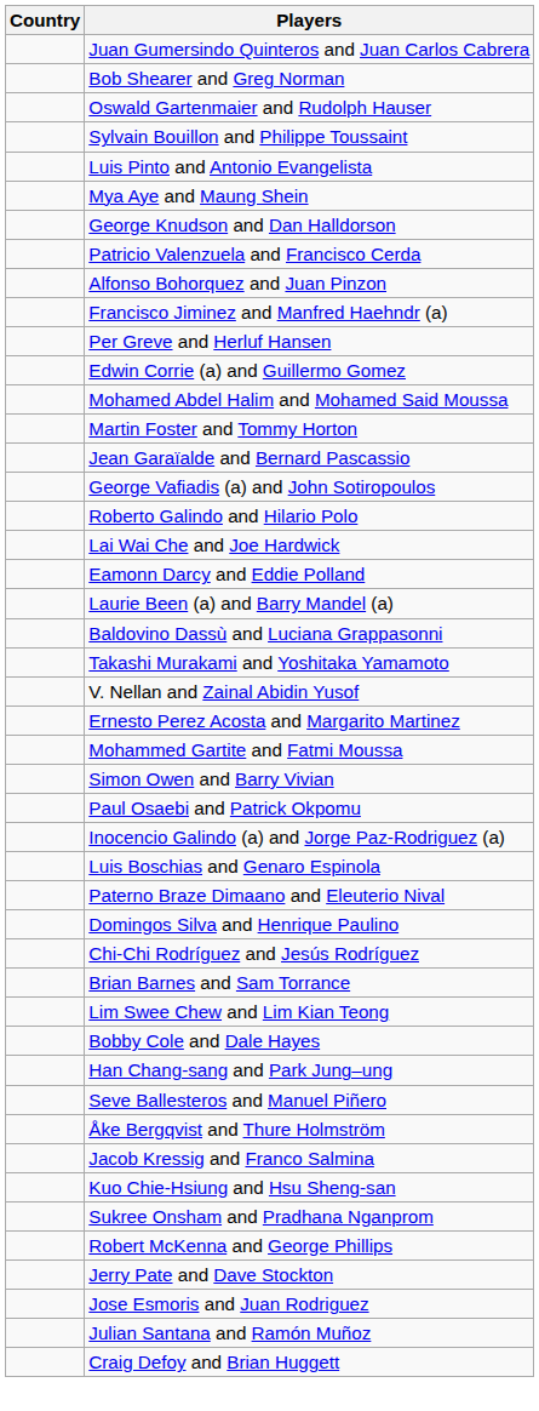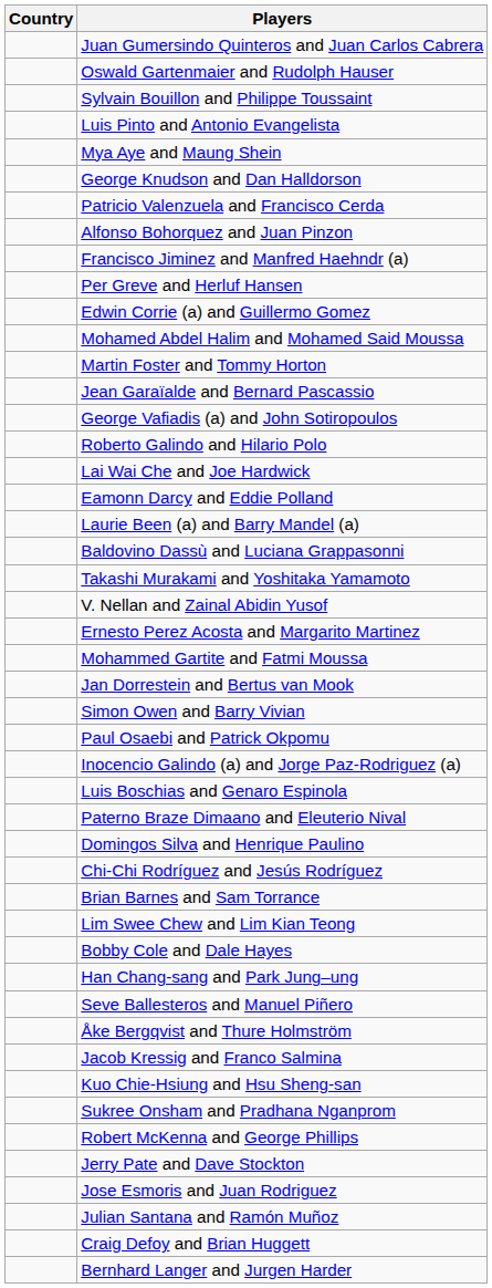- row: Bob Shearer and Greg Norman
+ row: Jan Dorrestein and Bertus van Mook
+ row: Bernhard Langer and Jurgen Harder
